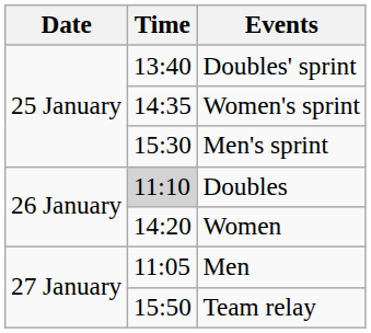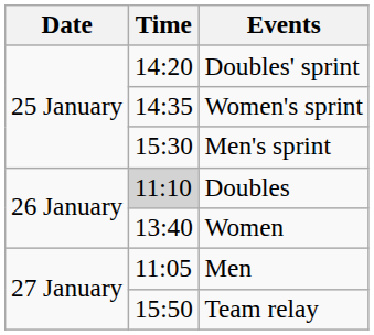Doubles' sprint | Time: 13:40 -> 14:20
Women | Time: 14:20 -> 13:40
